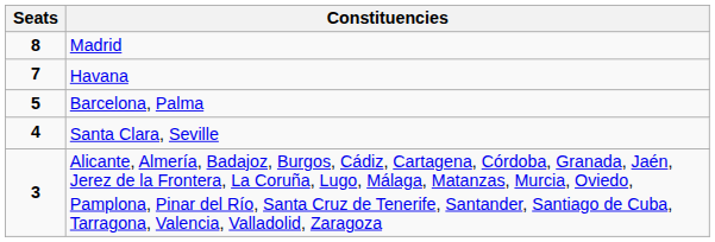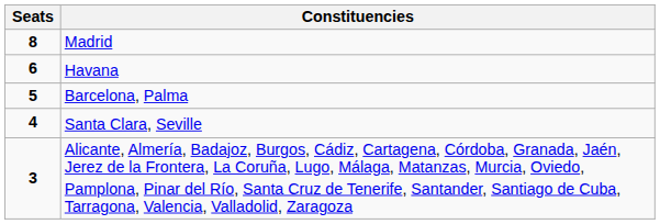Havana | Seats: 7 -> 6
